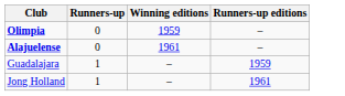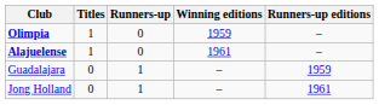+ column: Titles | 1 | 1 | 0 | 0
